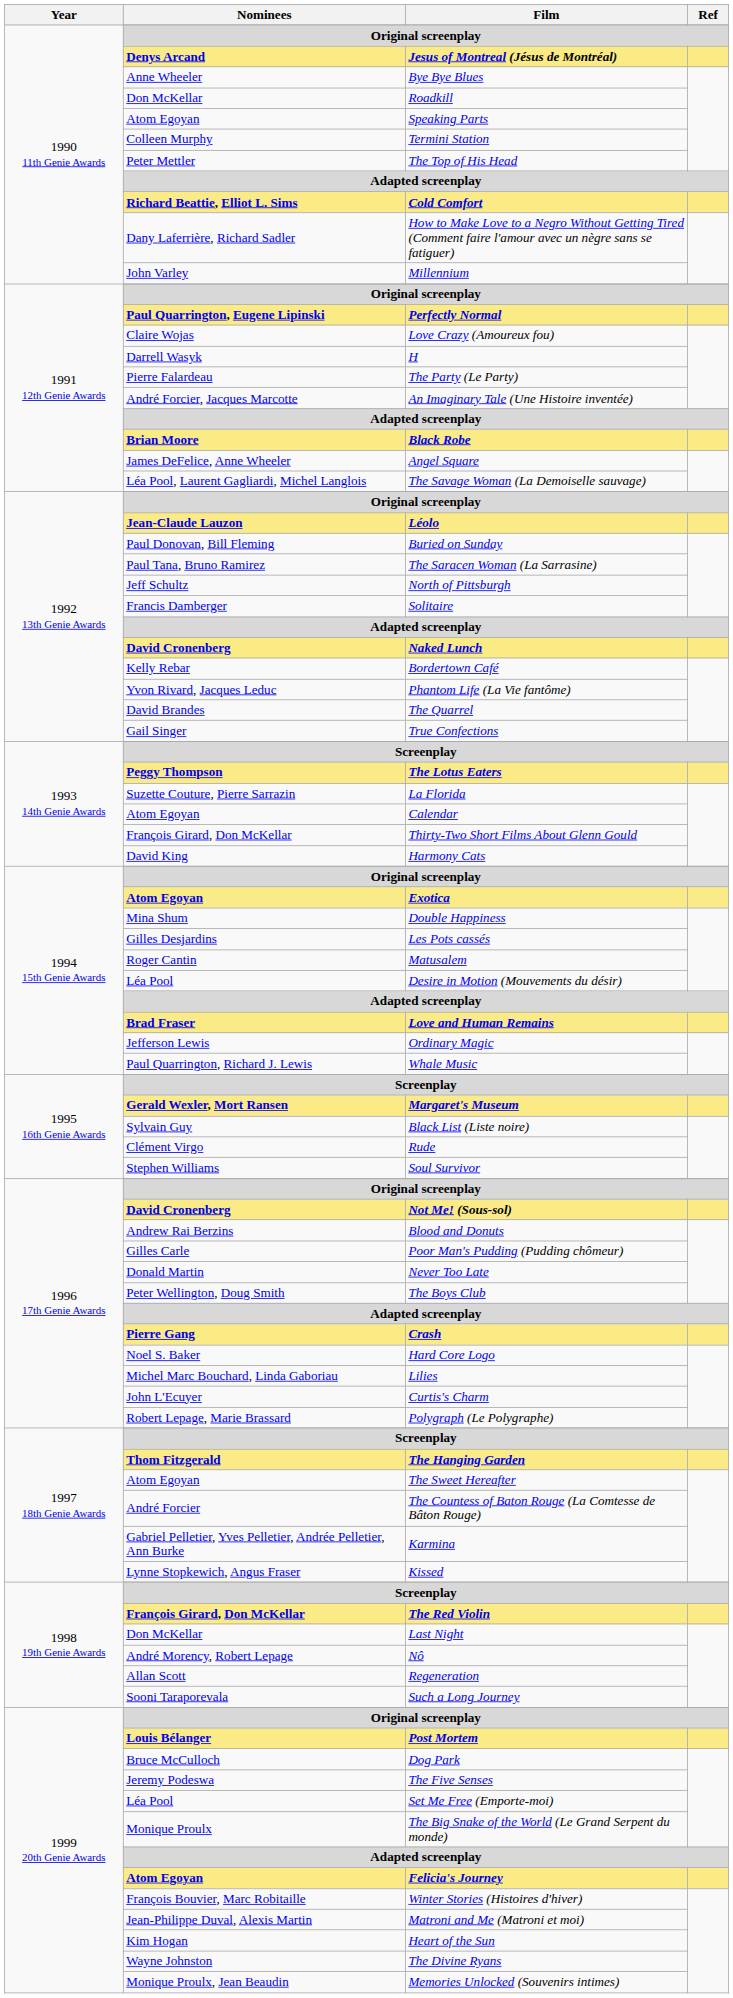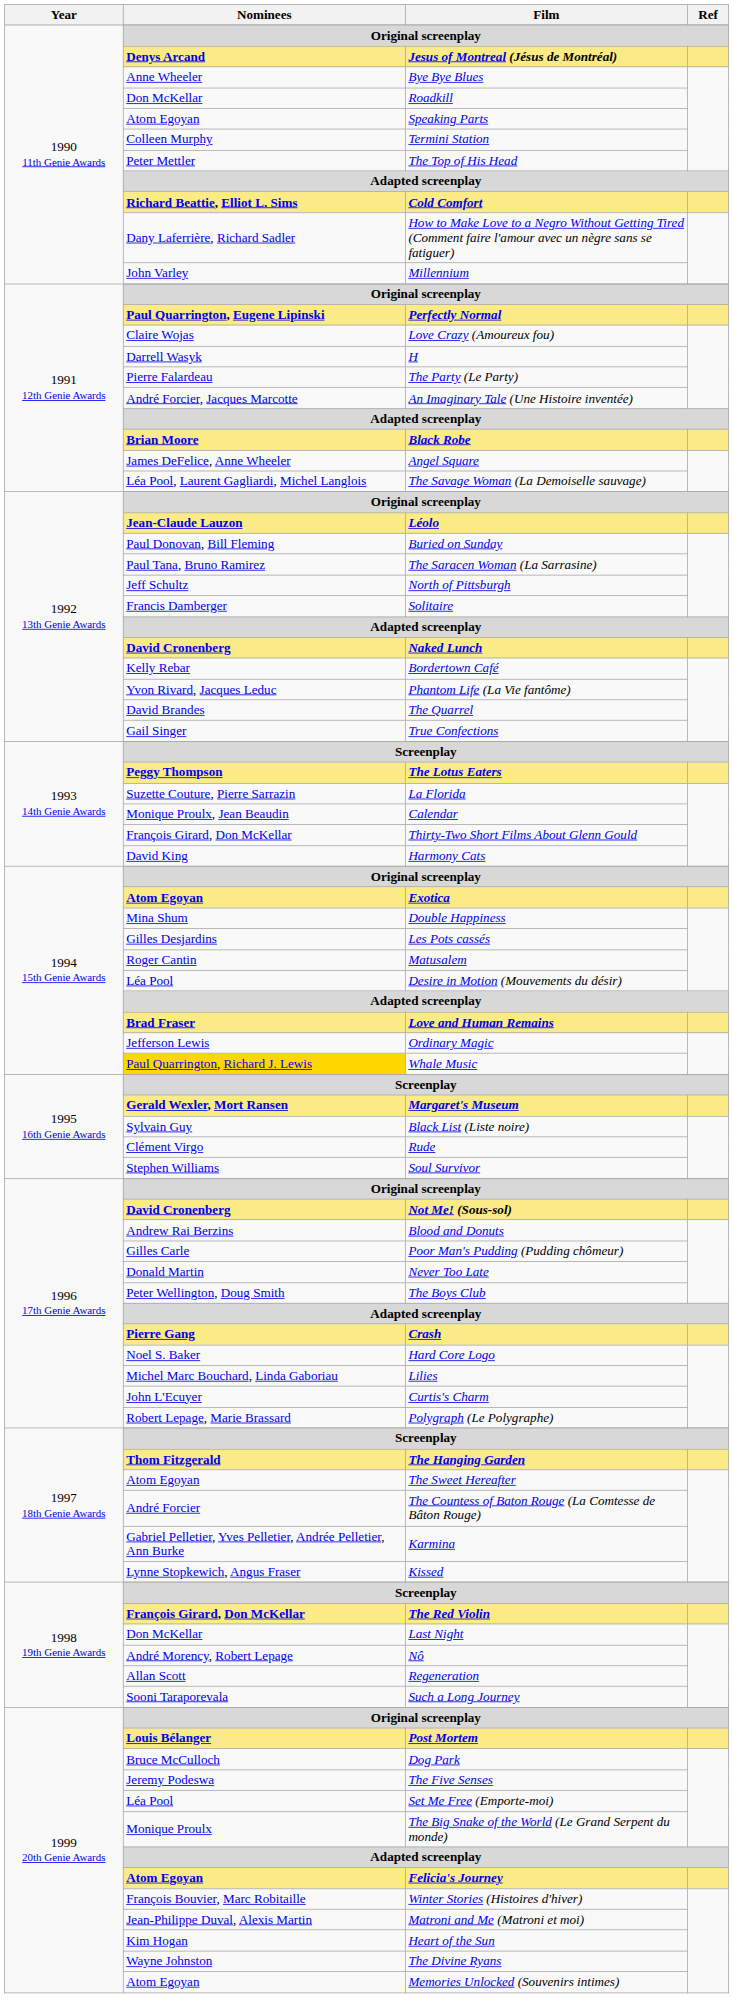Calendar | Nominees: Atom Egoyan -> Monique Proulx, Jean Beaudin
Whale Music | Nominees: no background -> gold background
Memories Unlocked (Souvenirs intimes) | Nominees: Monique Proulx, Jean Beaudin -> Atom Egoyan
